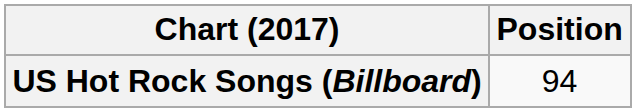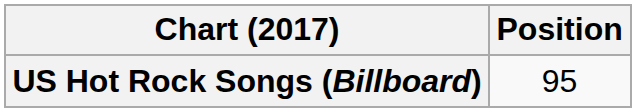US Hot Rock Songs (Billboard) | Position: 94 -> 95
